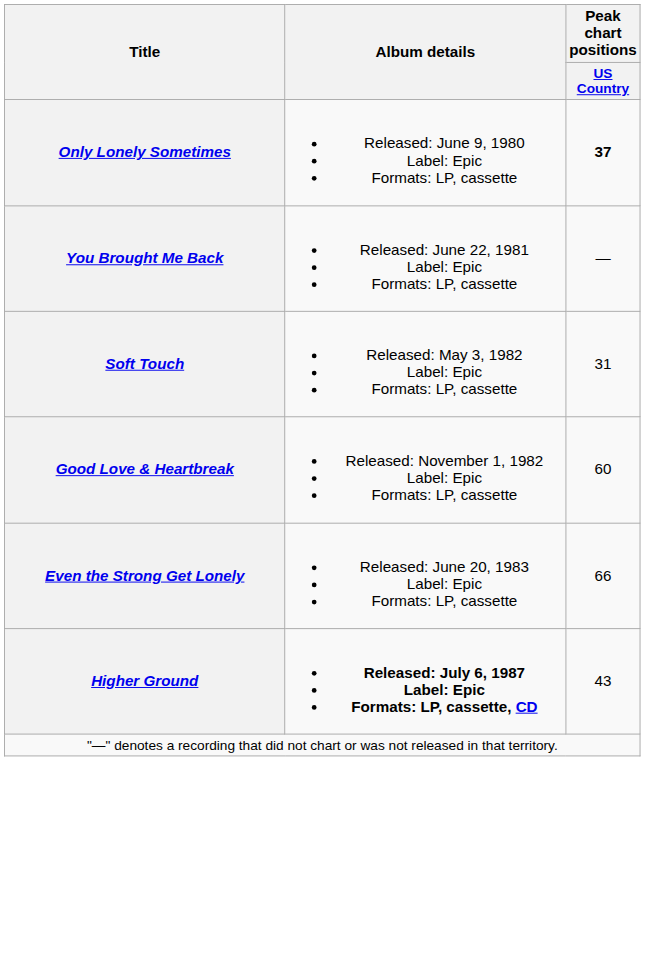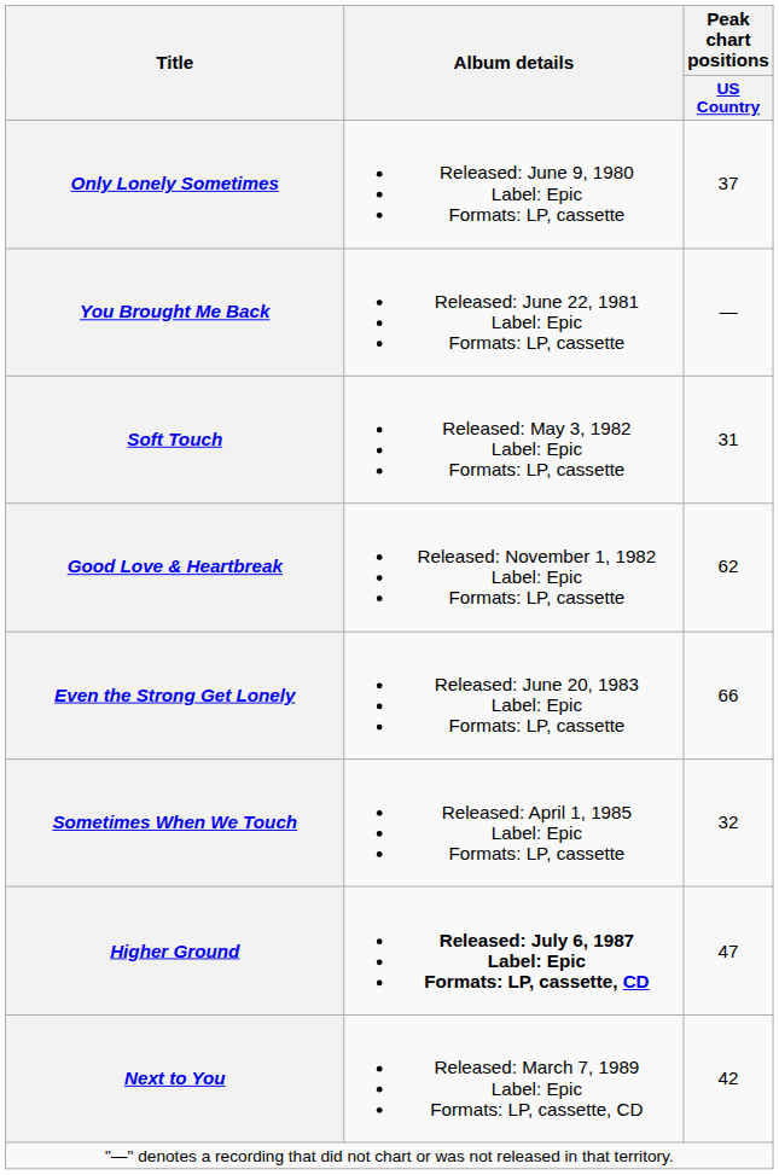Only Lonely Sometimes | Peak chart positions / US Country: bold -> normal
Good Love & Heartbreak | Peak chart positions / US Country: 60 -> 62
+ row: Sometimes When We Touch | Released: April 1, 1985 Label: Epic Formats: LP, cassette | 32
Higher Ground | Peak chart positions / US Country: 43 -> 47
+ row: Next to You | Released: March 7, 1989 Label: Epic Formats: LP, cassette, CD | 42
